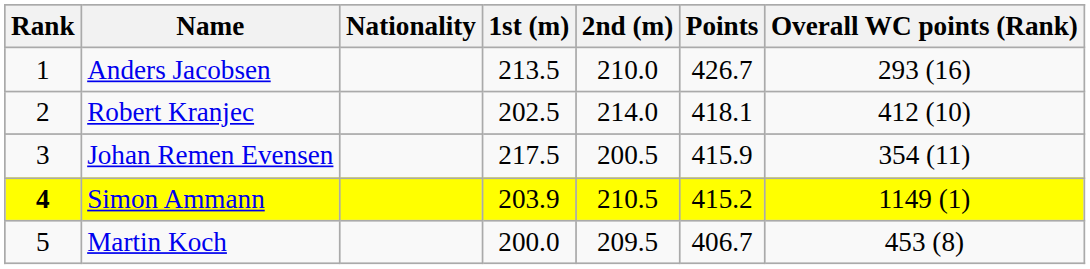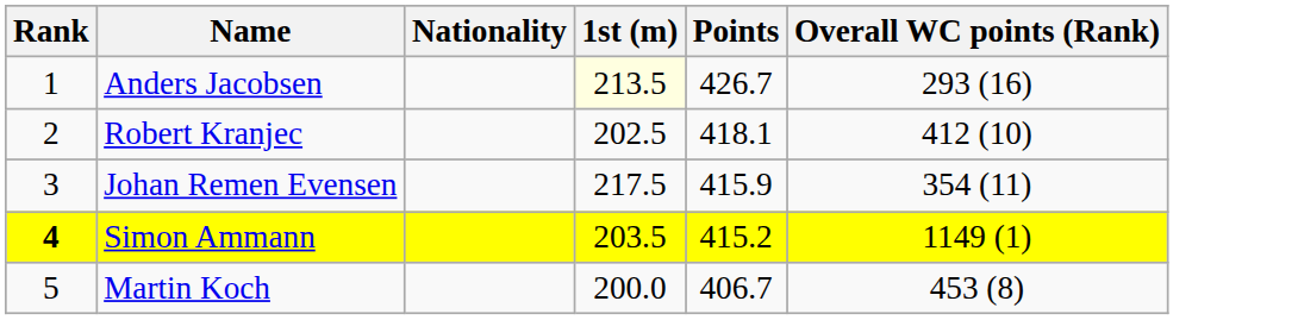- column: 2nd (m) | 210.0 | 214.0 | 200.5 | 210.5 | 209.5
Anders Jacobsen | 1st (m): no background -> lightyellow background
Simon Ammann | 1st (m): 203.9 -> 203.5
